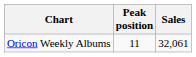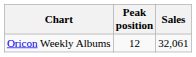Oricon Weekly Albums | Peak position: 11 -> 12
